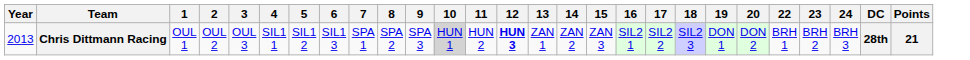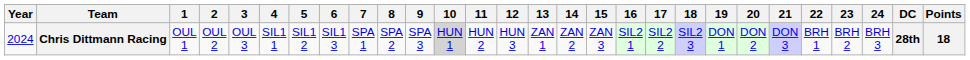+ column: 21 | DON 3
Chris Dittmann Racing | Year: 2013 -> 2024
Chris Dittmann Racing | 12: bold -> normal
Chris Dittmann Racing | Points: 21 -> 18
